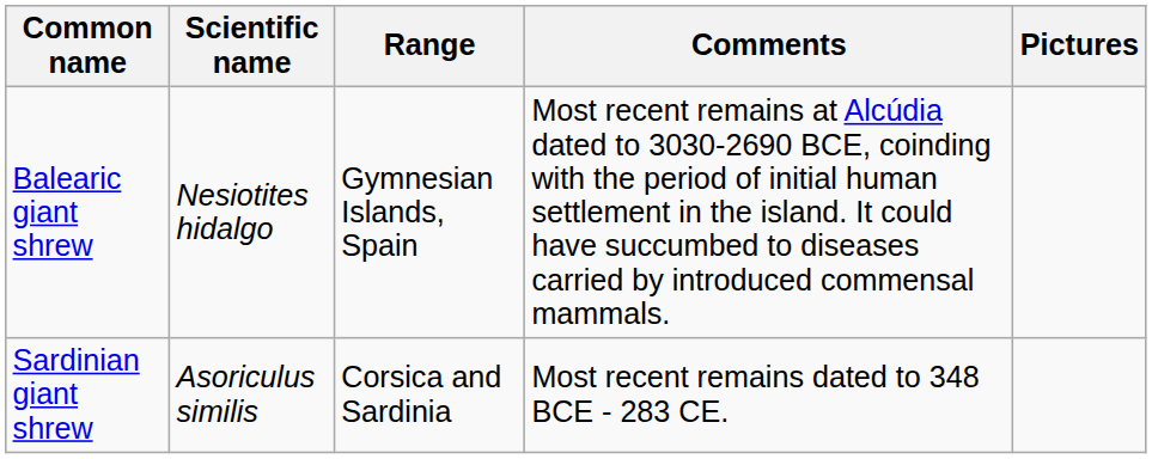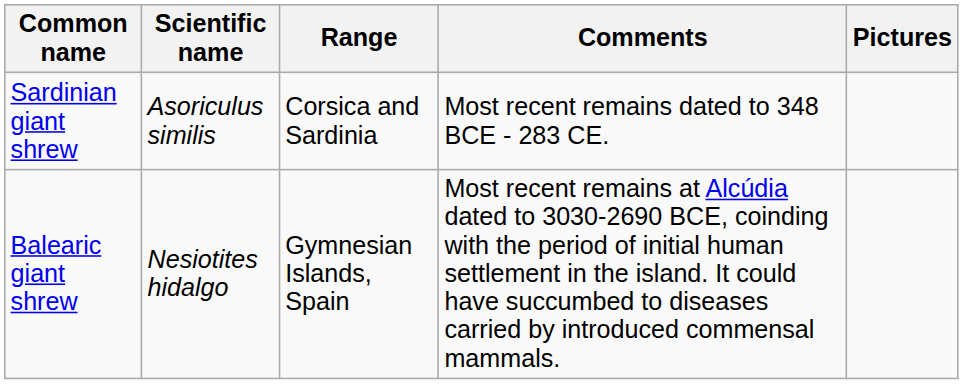rows swapped: Sardinian giant shrew <-> Balearic giant shrew
